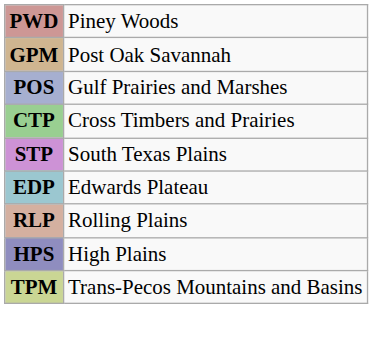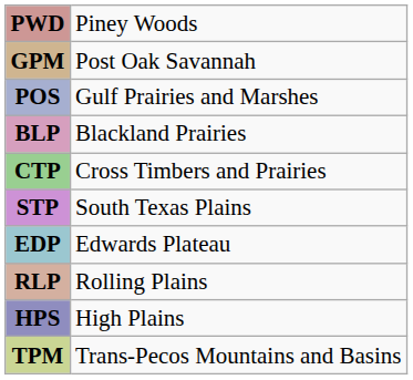+ row: BLP | Blackland Prairies
